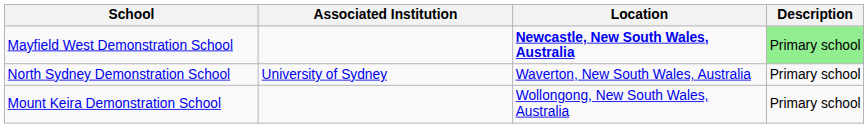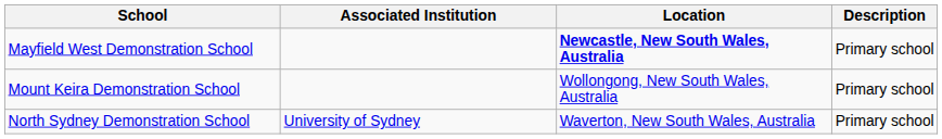Mayfield West Demonstration School | Description: lightgreen background -> no background
rows swapped: Mount Keira Demonstration School <-> North Sydney Demonstration School
